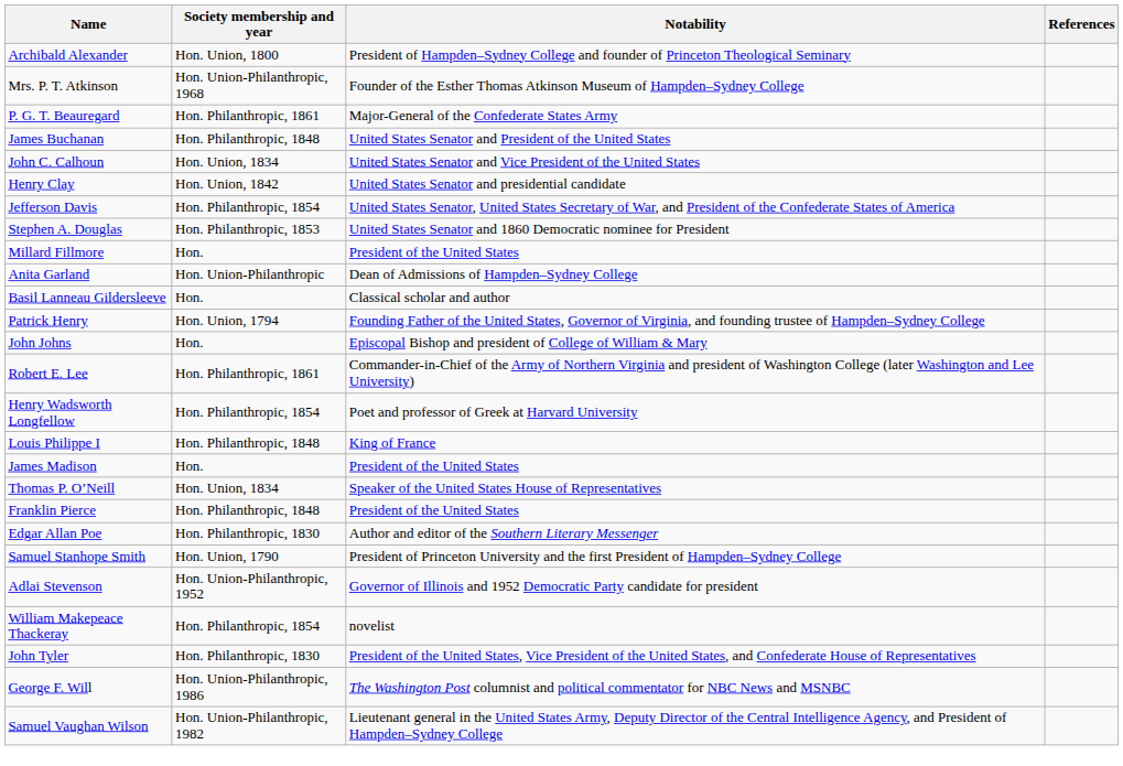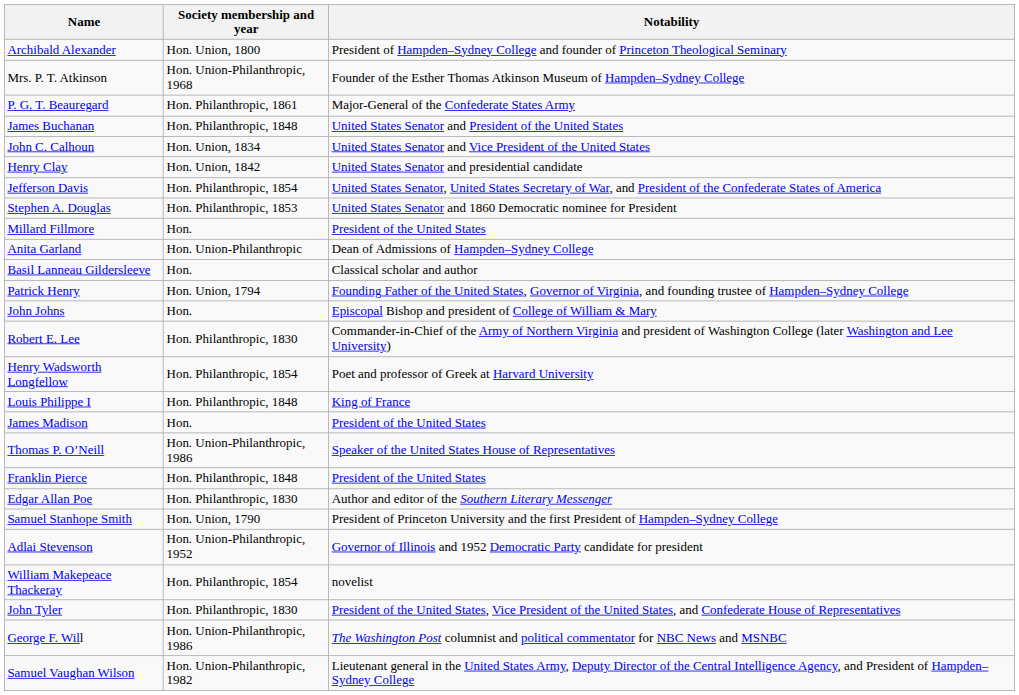- column: References
Robert E. Lee | Society membership and year: Hon. Philanthropic, 1861 -> Hon. Philanthropic, 1830
Thomas P. O’Neill | Society membership and year: Hon. Union, 1834 -> Hon. Union-Philanthropic, 1986
